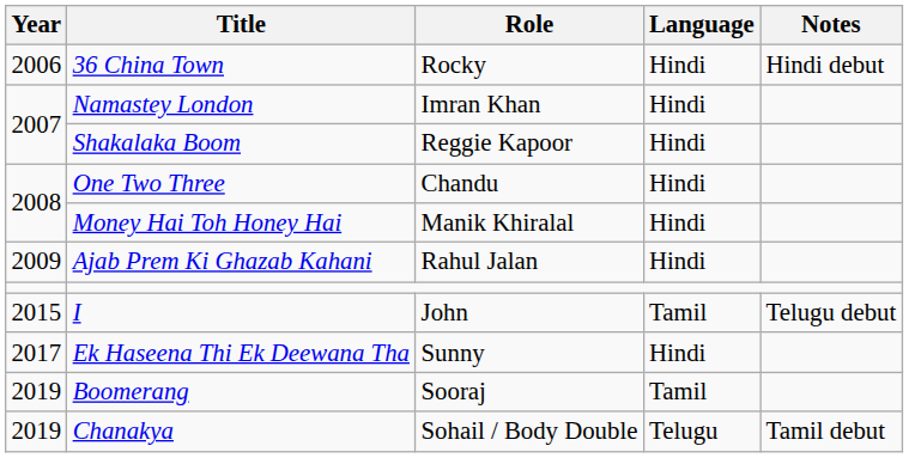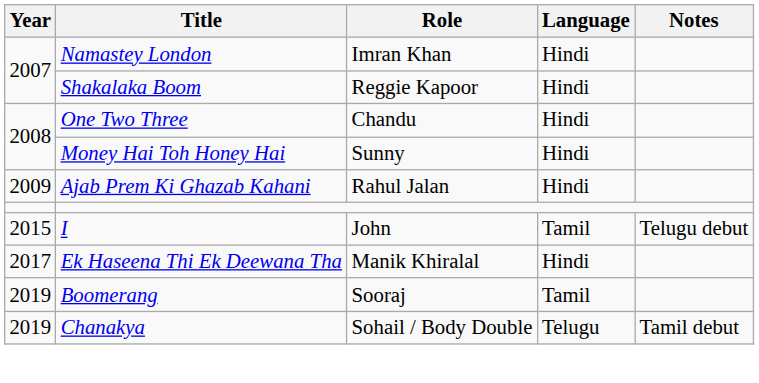- row: 2006 | 36 China Town | Rocky | Hindi | Hindi debut
Money Hai Toh Honey Hai | Role: Manik Khiralal -> Sunny
Ek Haseena Thi Ek Deewana Tha | Role: Sunny -> Manik Khiralal
